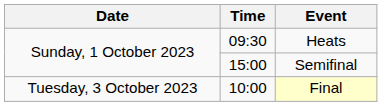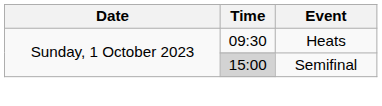Semifinal | Time: no background -> lightgrey background
- row: Tuesday, 3 October 2023 | 10:00 | Final
